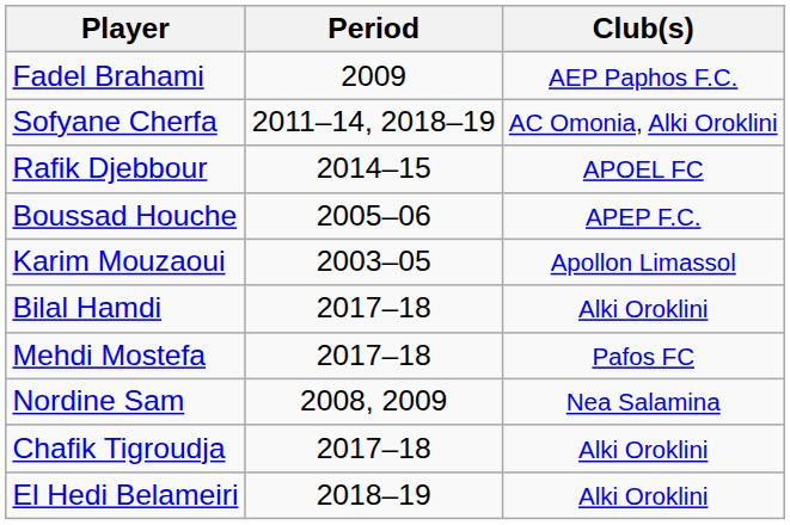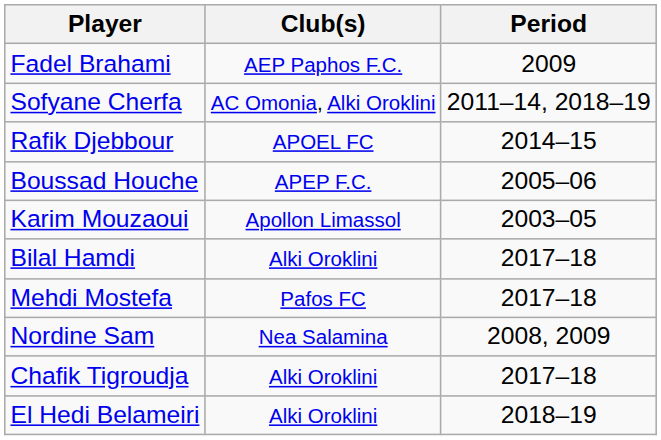columns swapped: Club(s) <-> Period
